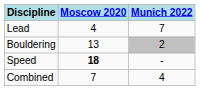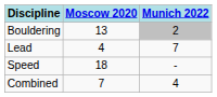rows swapped: Lead <-> Bouldering
Speed | Moscow 2020: bold -> normal
